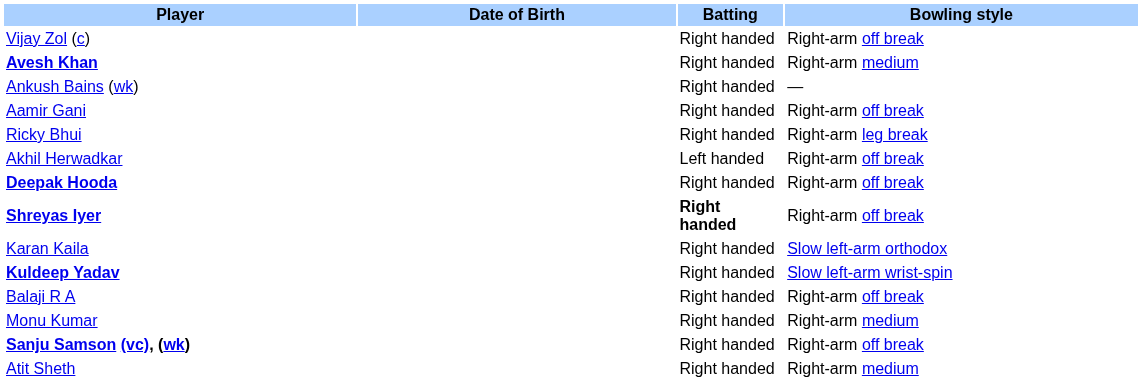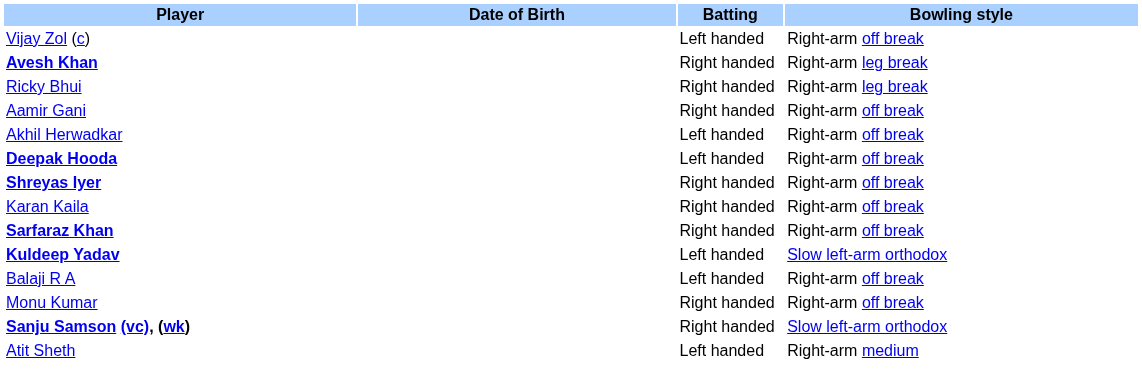Vijay Zol (c) | Batting: Right handed -> Left handed
Avesh Khan | Bowling style: Right-arm medium -> Right-arm leg break
- row: Ankush Bains (wk) | Right handed | —
rows swapped: Ricky Bhui <-> Aamir Gani
Deepak Hooda | Batting: Right handed -> Left handed
Shreyas Iyer | Batting: bold -> normal
Karan Kaila | Bowling style: Slow left-arm orthodox -> Right-arm off break
+ row: Sarfaraz Khan | Right handed | Right-arm off break
Kuldeep Yadav | Batting: Right handed -> Left handed
Kuldeep Yadav | Bowling style: Slow left-arm wrist-spin -> Slow left-arm orthodox
Balaji R A | Batting: Right handed -> Left handed
Monu Kumar | Bowling style: Right-arm medium -> Right-arm off break
Sanju Samson (vc), (wk) | Bowling style: Right-arm off break -> Slow left-arm orthodox
Atit Sheth | Batting: Right handed -> Left handed
